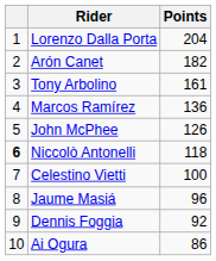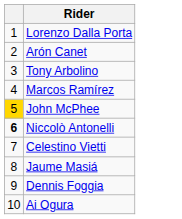- column: Points | 204 | 182 | 161 | 136 | 126 | 118 | 100 | 96 | 92 | 86
John McPhee | column 1: no background -> gold background
